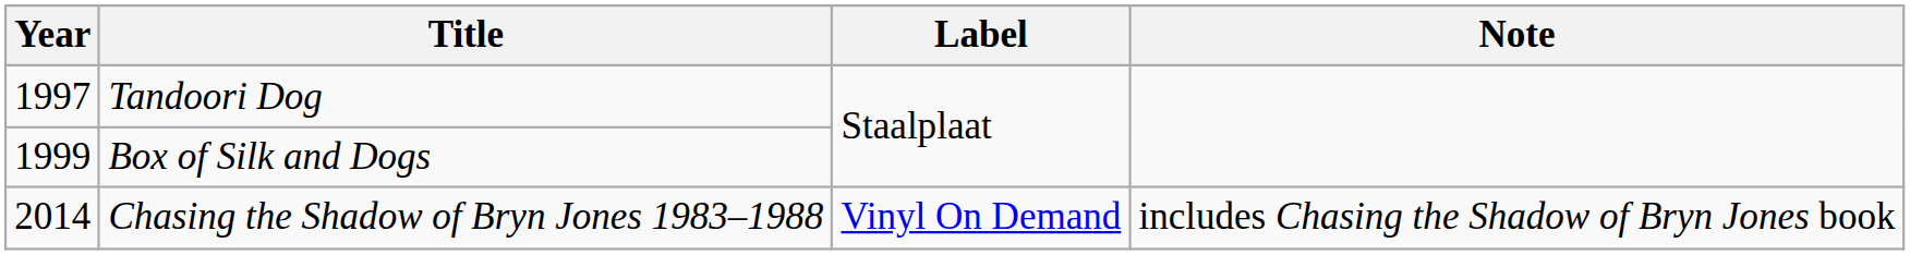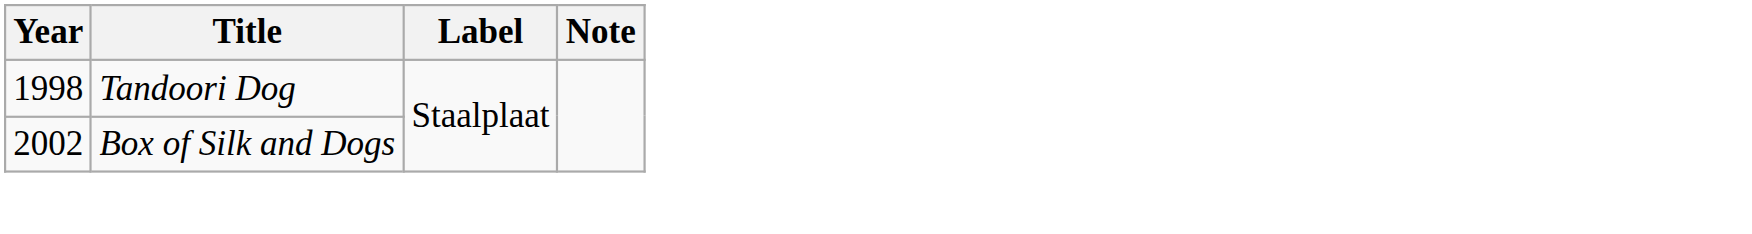Tandoori Dog | Year: 1997 -> 1998
Box of Silk and Dogs | Year: 1999 -> 2002
- row: 2014 | Chasing the Shadow of Bryn Jones 1983–1988 | Vinyl On Demand | includes Chasing the Shadow of Bryn Jones book
